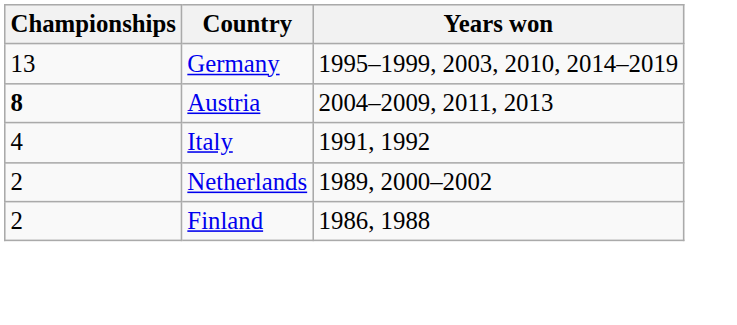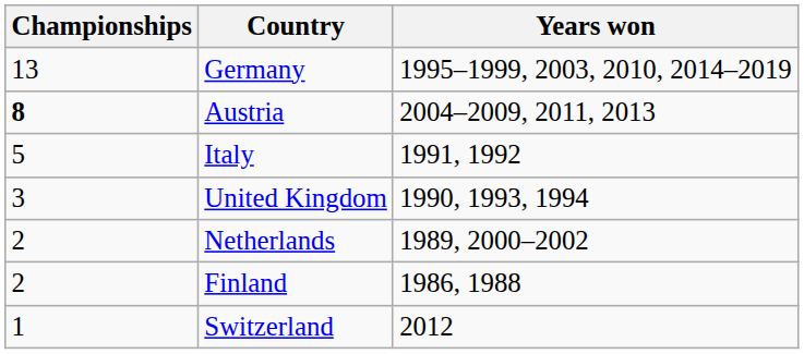Italy | Championships: 4 -> 5
+ row: 3 | United Kingdom | 1990, 1993, 1994
+ row: 1 | Switzerland | 2012
